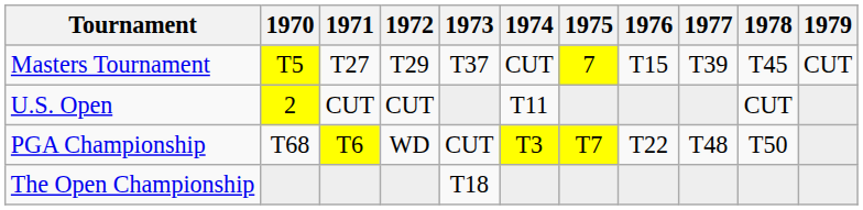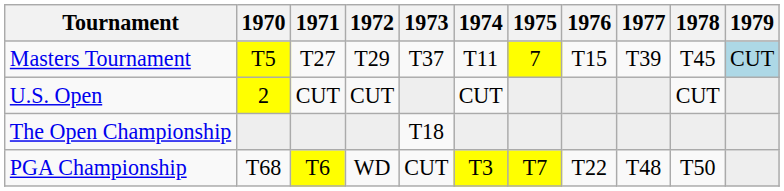Masters Tournament | 1974: CUT -> T11
Masters Tournament | 1979: no background -> lightblue background
U.S. Open | 1974: T11 -> CUT
rows swapped: The Open Championship <-> PGA Championship
